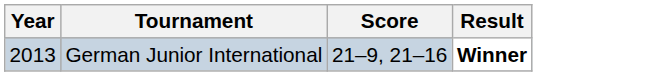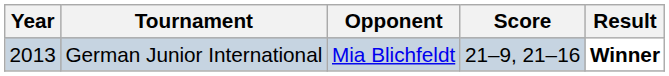+ column: Opponent | Mia Blichfeldt
